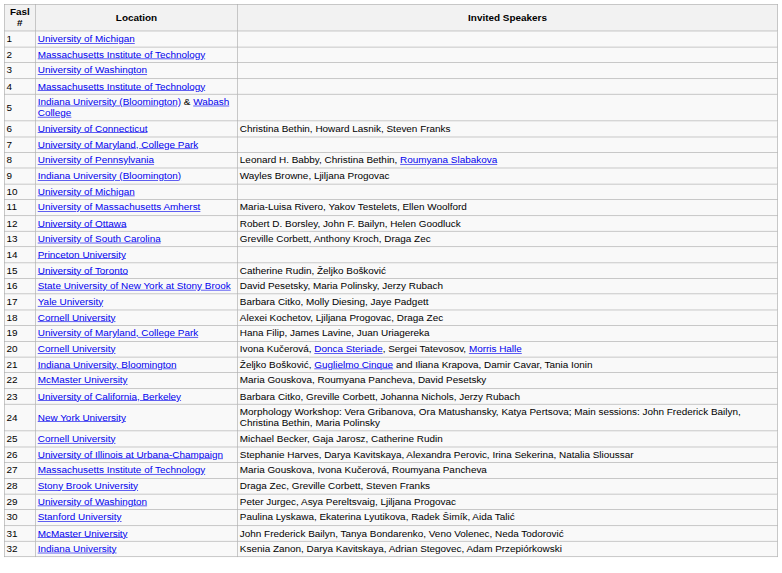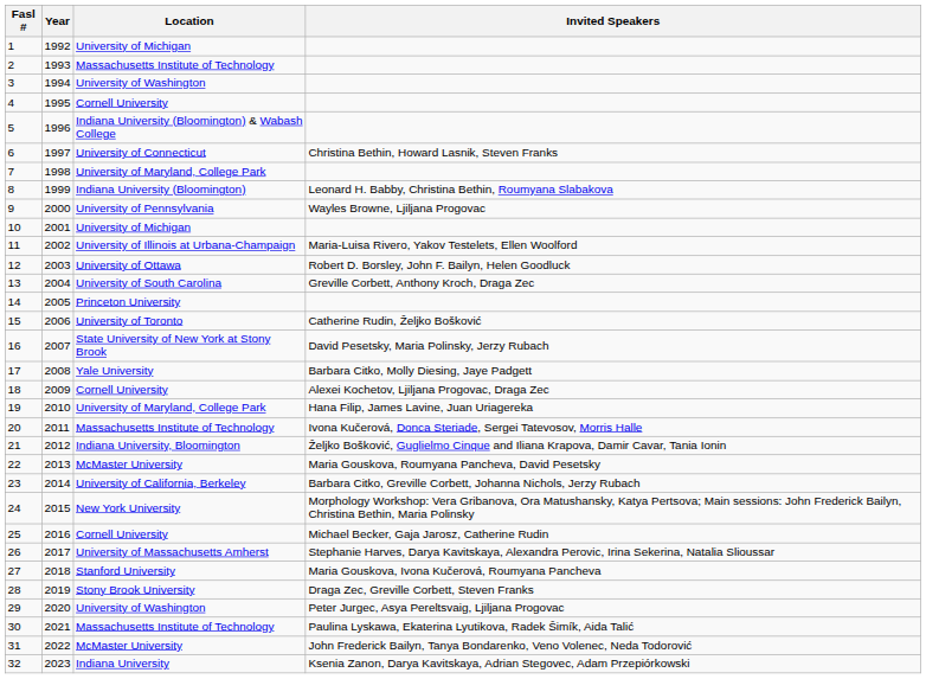+ column: Year | 1992 | 1993 | 1994 | 1995 | 1996 | 1997 | 1998 | 1999 | 2000 | 2001 | 2002 | 2003 | 2004 | 2005 | 2006 | 2007 | 2008 | 2009 | 2010 | 2011 | 2012 | 2013 | 2014 | 2015 | 2016 | 2017 | 2018 | 2019 | 2020 | 2021 | 2022 | 2023
4 | Location: Massachusetts Institute of Technology -> Cornell University
8 | Location: University of Pennsylvania -> Indiana University (Bloomington)
9 | Location: Indiana University (Bloomington) -> University of Pennsylvania
11 | Location: University of Massachusetts Amherst -> University of Illinois at Urbana-Champaign
20 | Location: Cornell University -> Massachusetts Institute of Technology
26 | Location: University of Illinois at Urbana-Champaign -> University of Massachusetts Amherst
27 | Location: Massachusetts Institute of Technology -> Stanford University
30 | Location: Stanford University -> Massachusetts Institute of Technology
